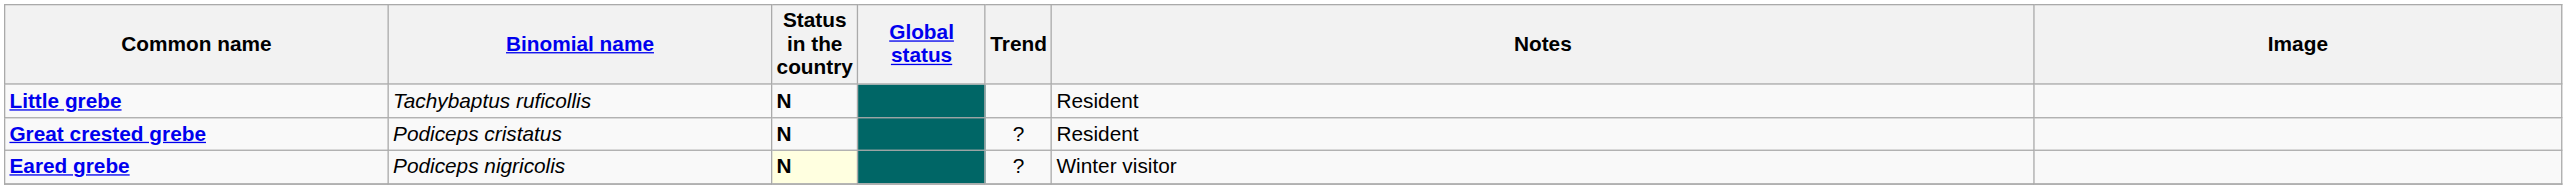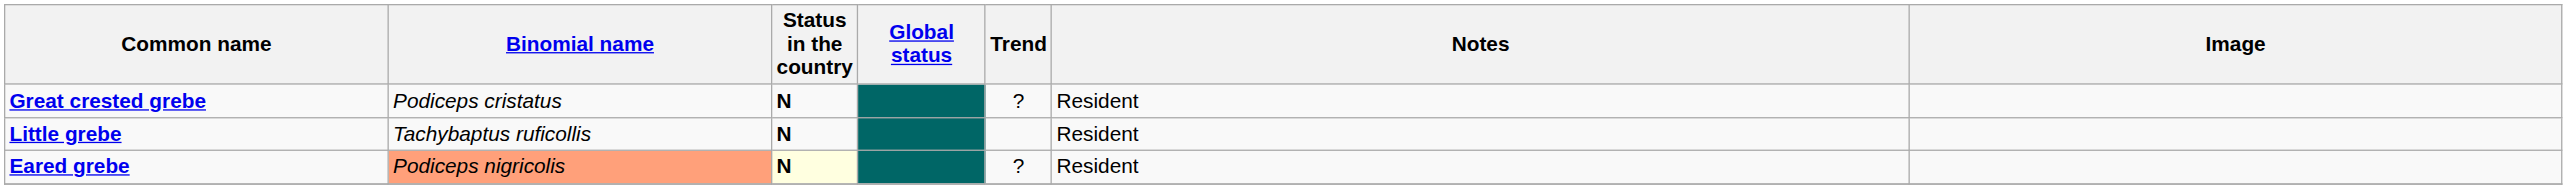rows swapped: Little grebe <-> Great crested grebe
Eared grebe | Binomial name: no background -> lightsalmon background
Eared grebe | Notes: Winter visitor -> Resident
